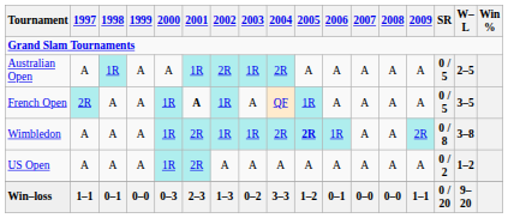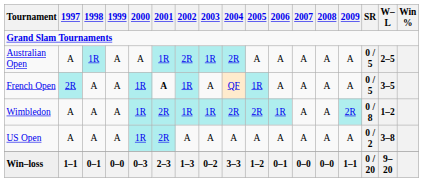Wimbledon | 2005: bold -> normal
Wimbledon | W–L: 3–8 -> 1–2
US Open | W–L: 1–2 -> 3–8
